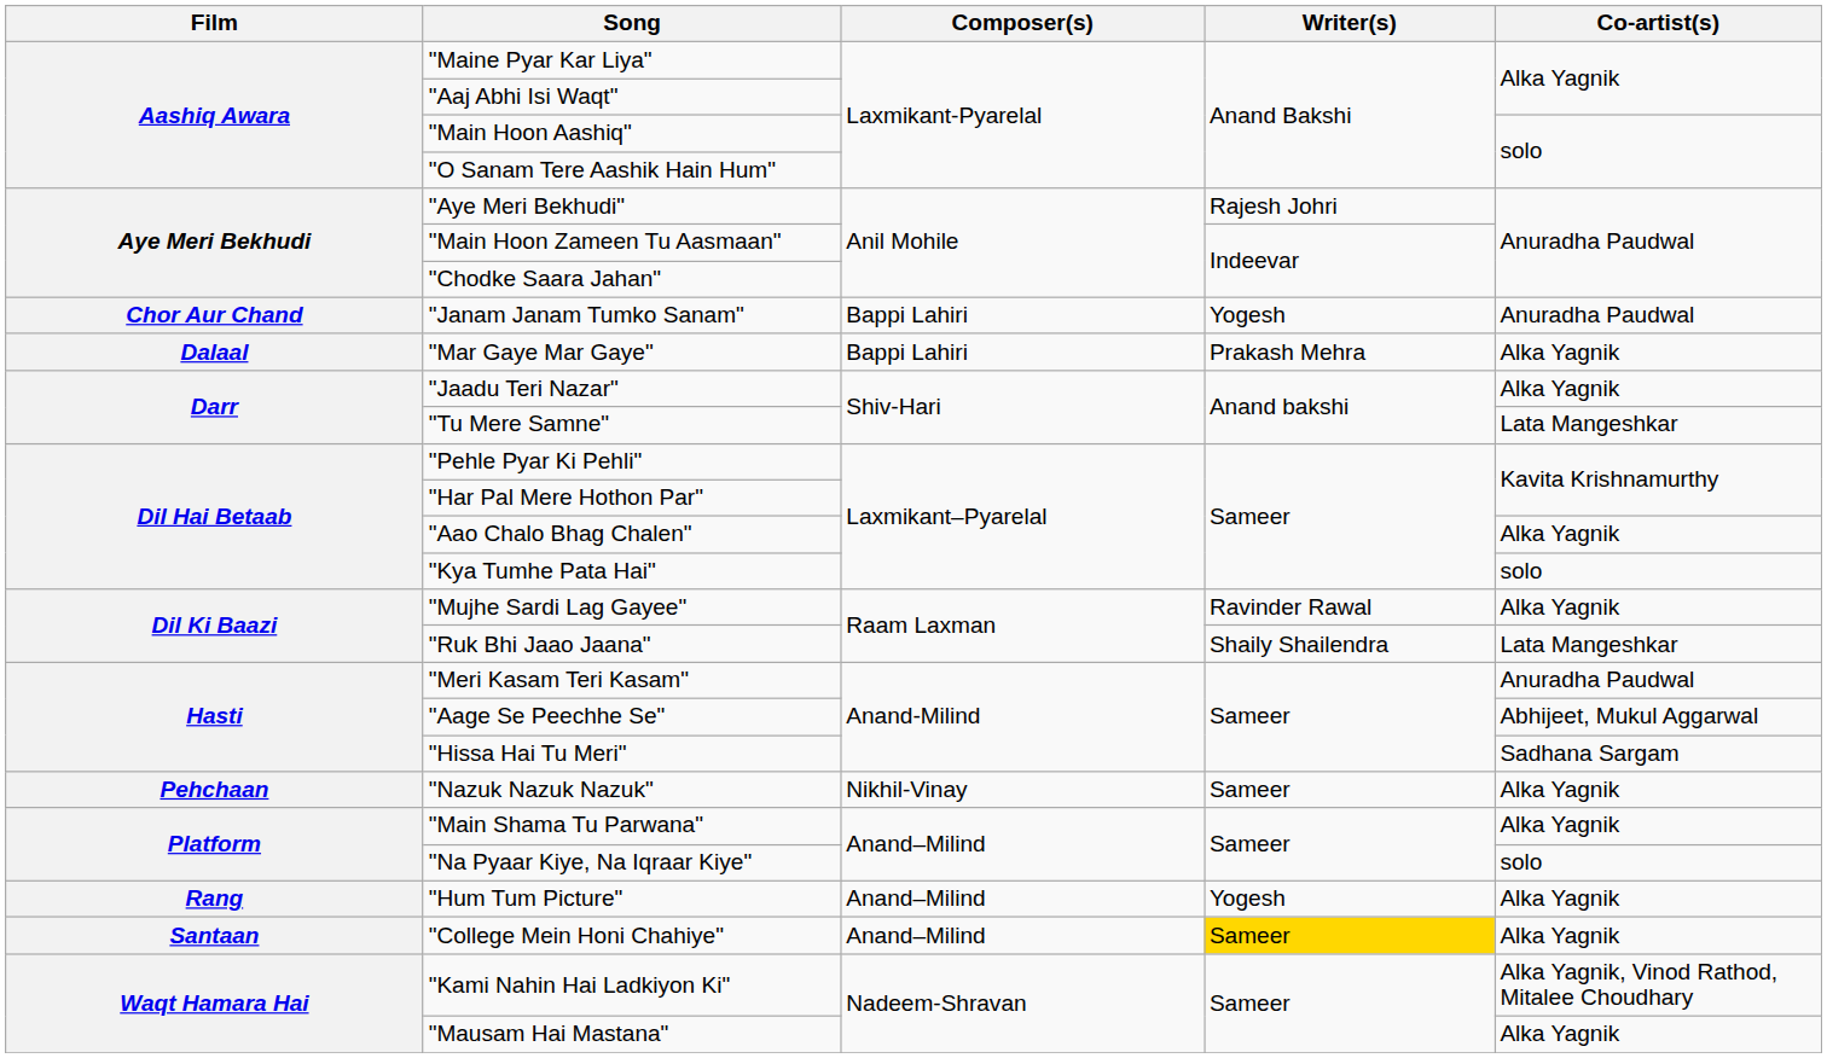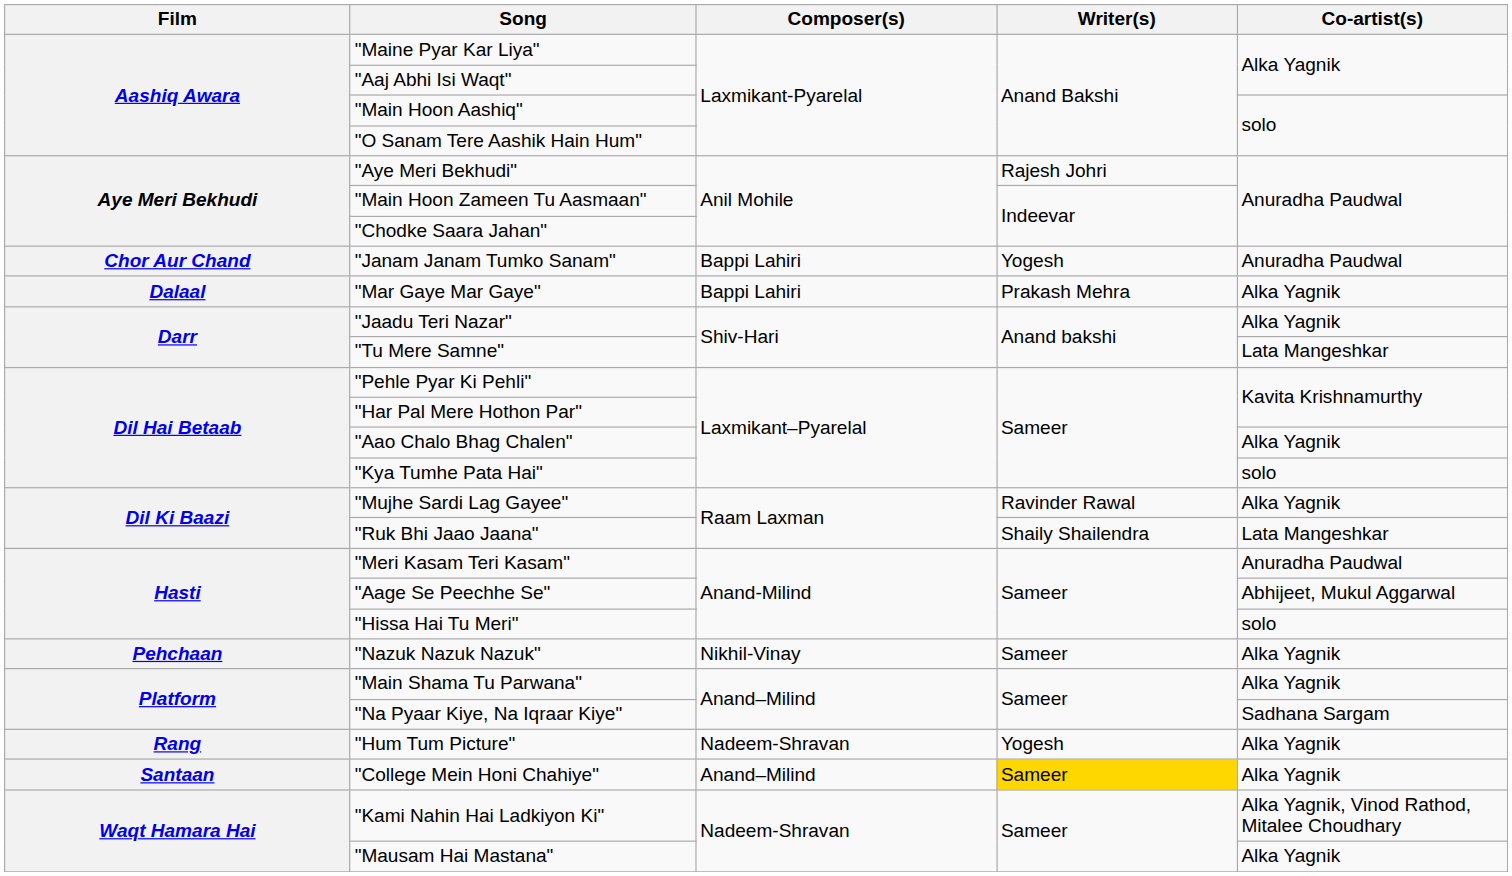"Hissa Hai Tu Meri" | Co-artist(s): Sadhana Sargam -> solo
"Na Pyaar Kiye, Na Iqraar Kiye" | Co-artist(s): solo -> Sadhana Sargam
"Hum Tum Picture" | Composer(s): Anand–Milind -> Nadeem-Shravan
